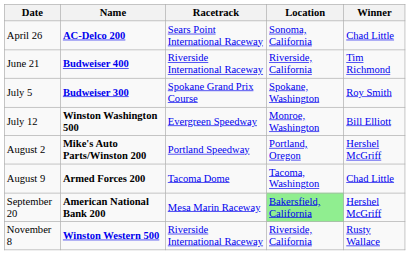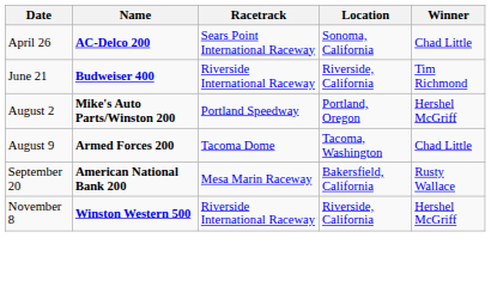- row: July 5 | Budweiser 300 | Spokane Grand Prix Course | Spokane, Washington | Roy Smith
- row: July 12 | Winston Washington 500 | Evergreen Speedway | Monroe, Washington | Bill Elliott
September 20 | Location: lightgreen background -> no background
September 20 | Winner: Hershel McGriff -> Rusty Wallace
November 8 | Winner: Rusty Wallace -> Hershel McGriff
